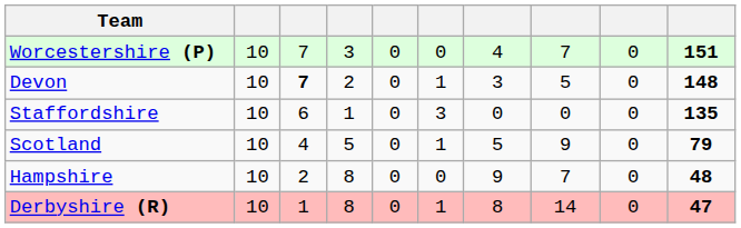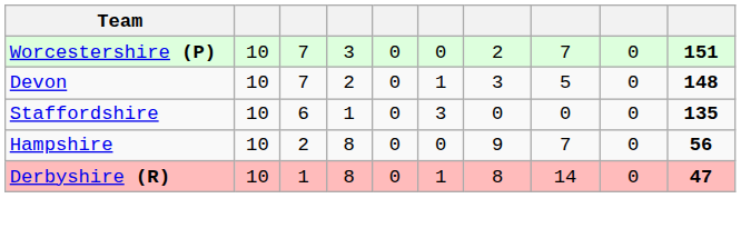Worcestershire (P) | column 7: 4 -> 2
Devon | column 3: bold -> normal
- row: Scotland | 10 | 4 | 5 | 0 | 1 | 5 | 9 | 0 | 79
Hampshire | column 10: 48 -> 56
